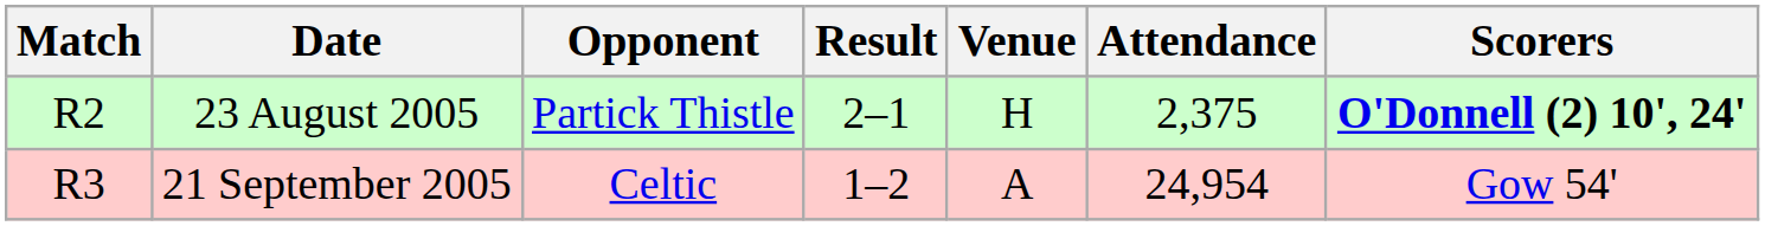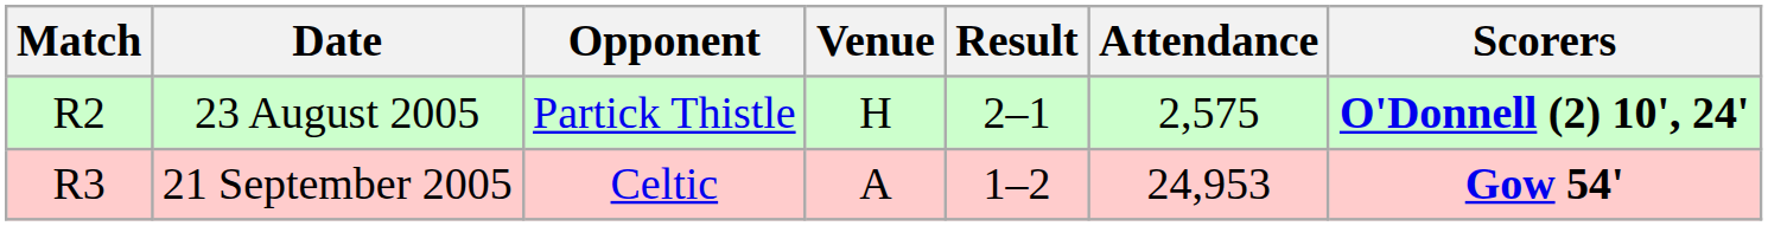columns swapped: Venue <-> Result
23 August 2005 | Attendance: 2,375 -> 2,575
21 September 2005 | Attendance: 24,954 -> 24,953
21 September 2005 | Scorers: normal -> bold
